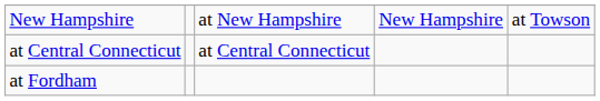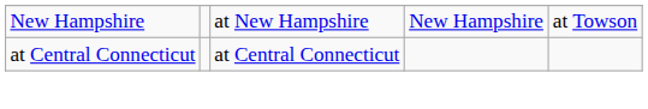- row: at Fordham
